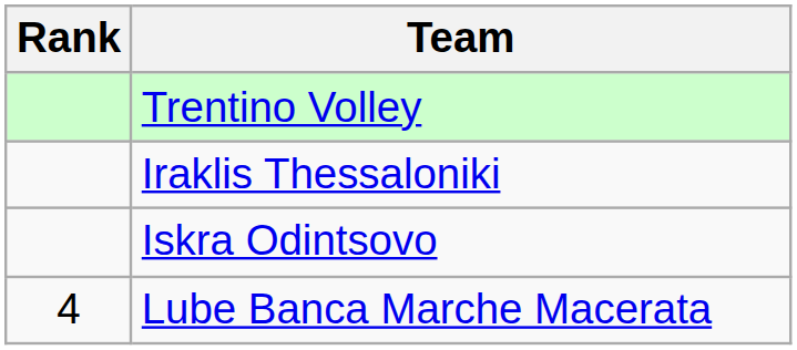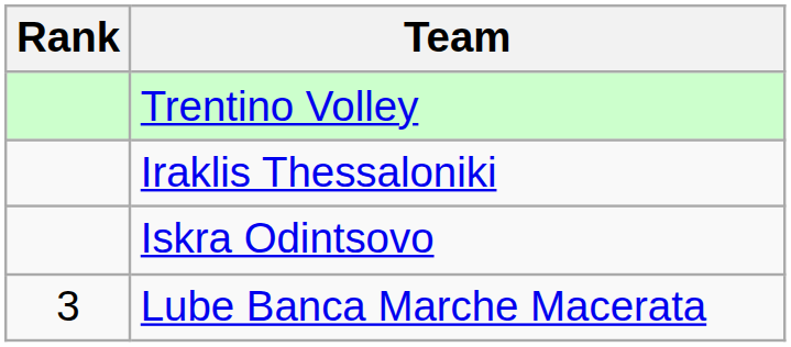Lube Banca Marche Macerata | Rank: 4 -> 3
